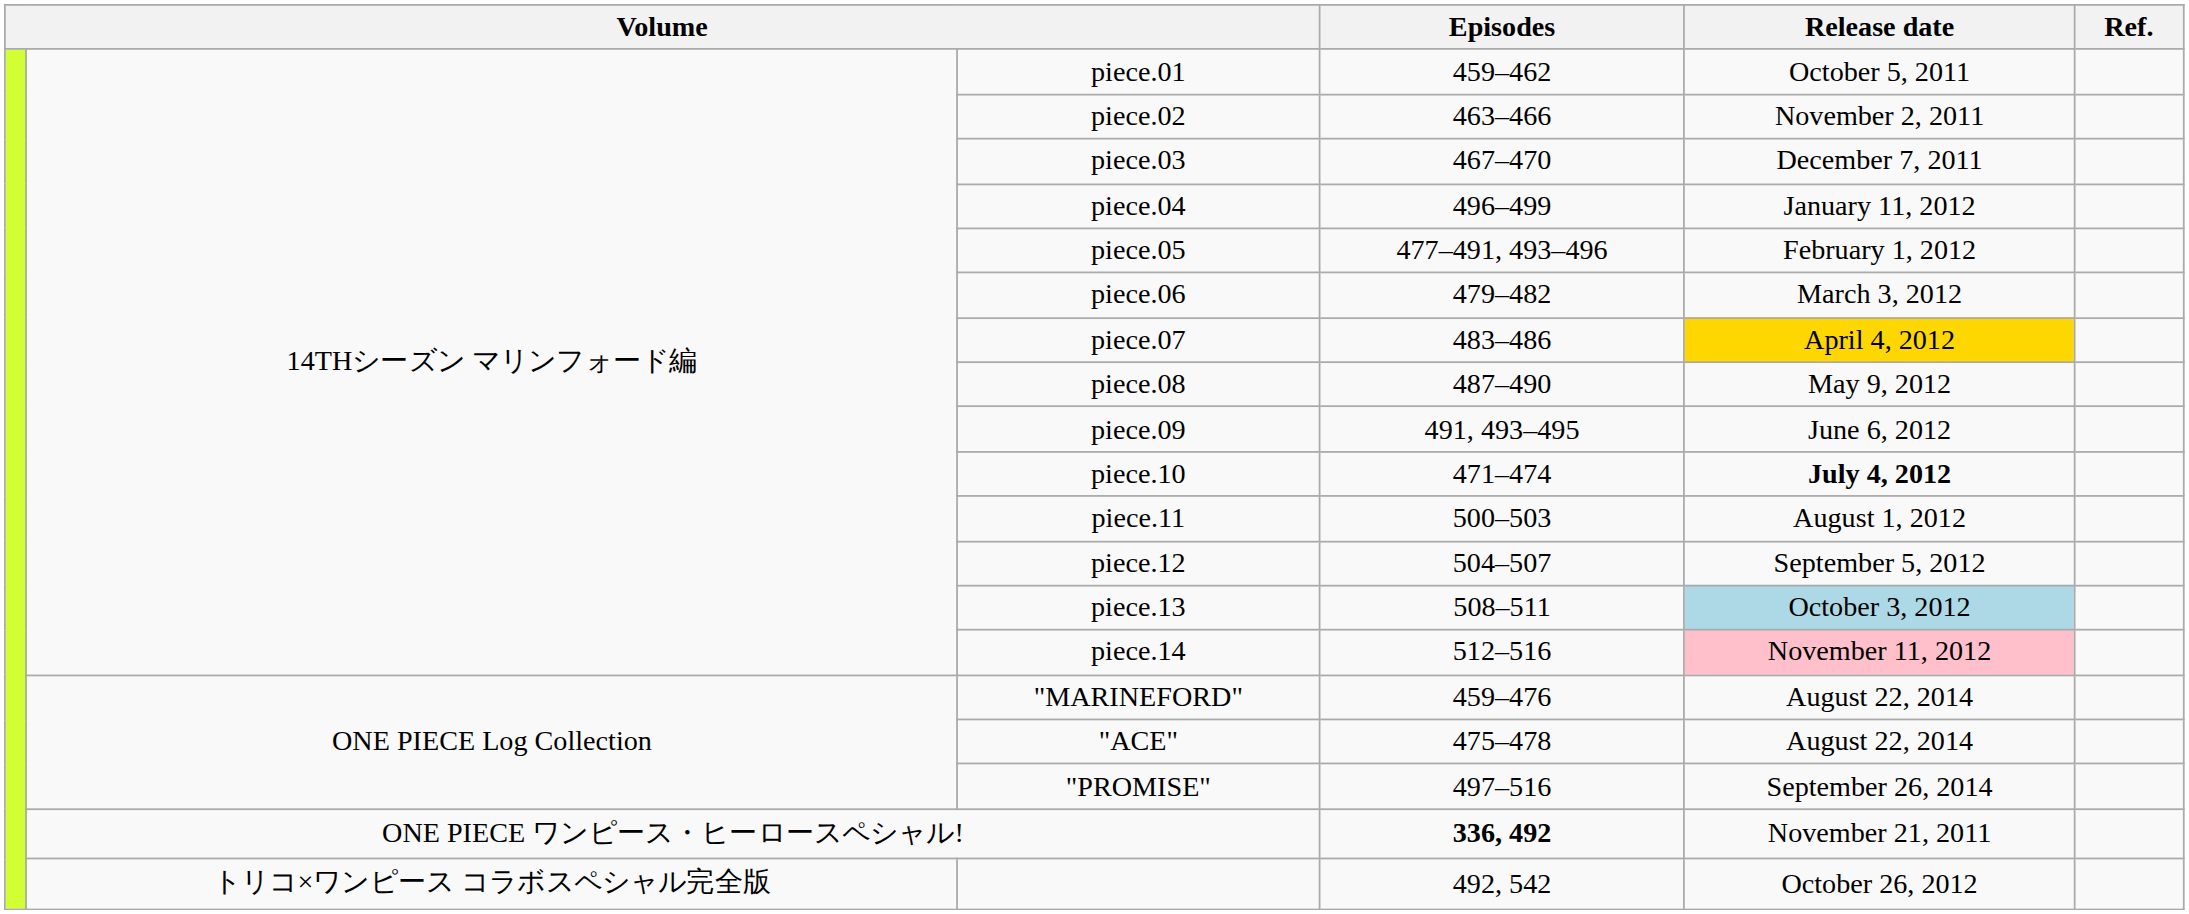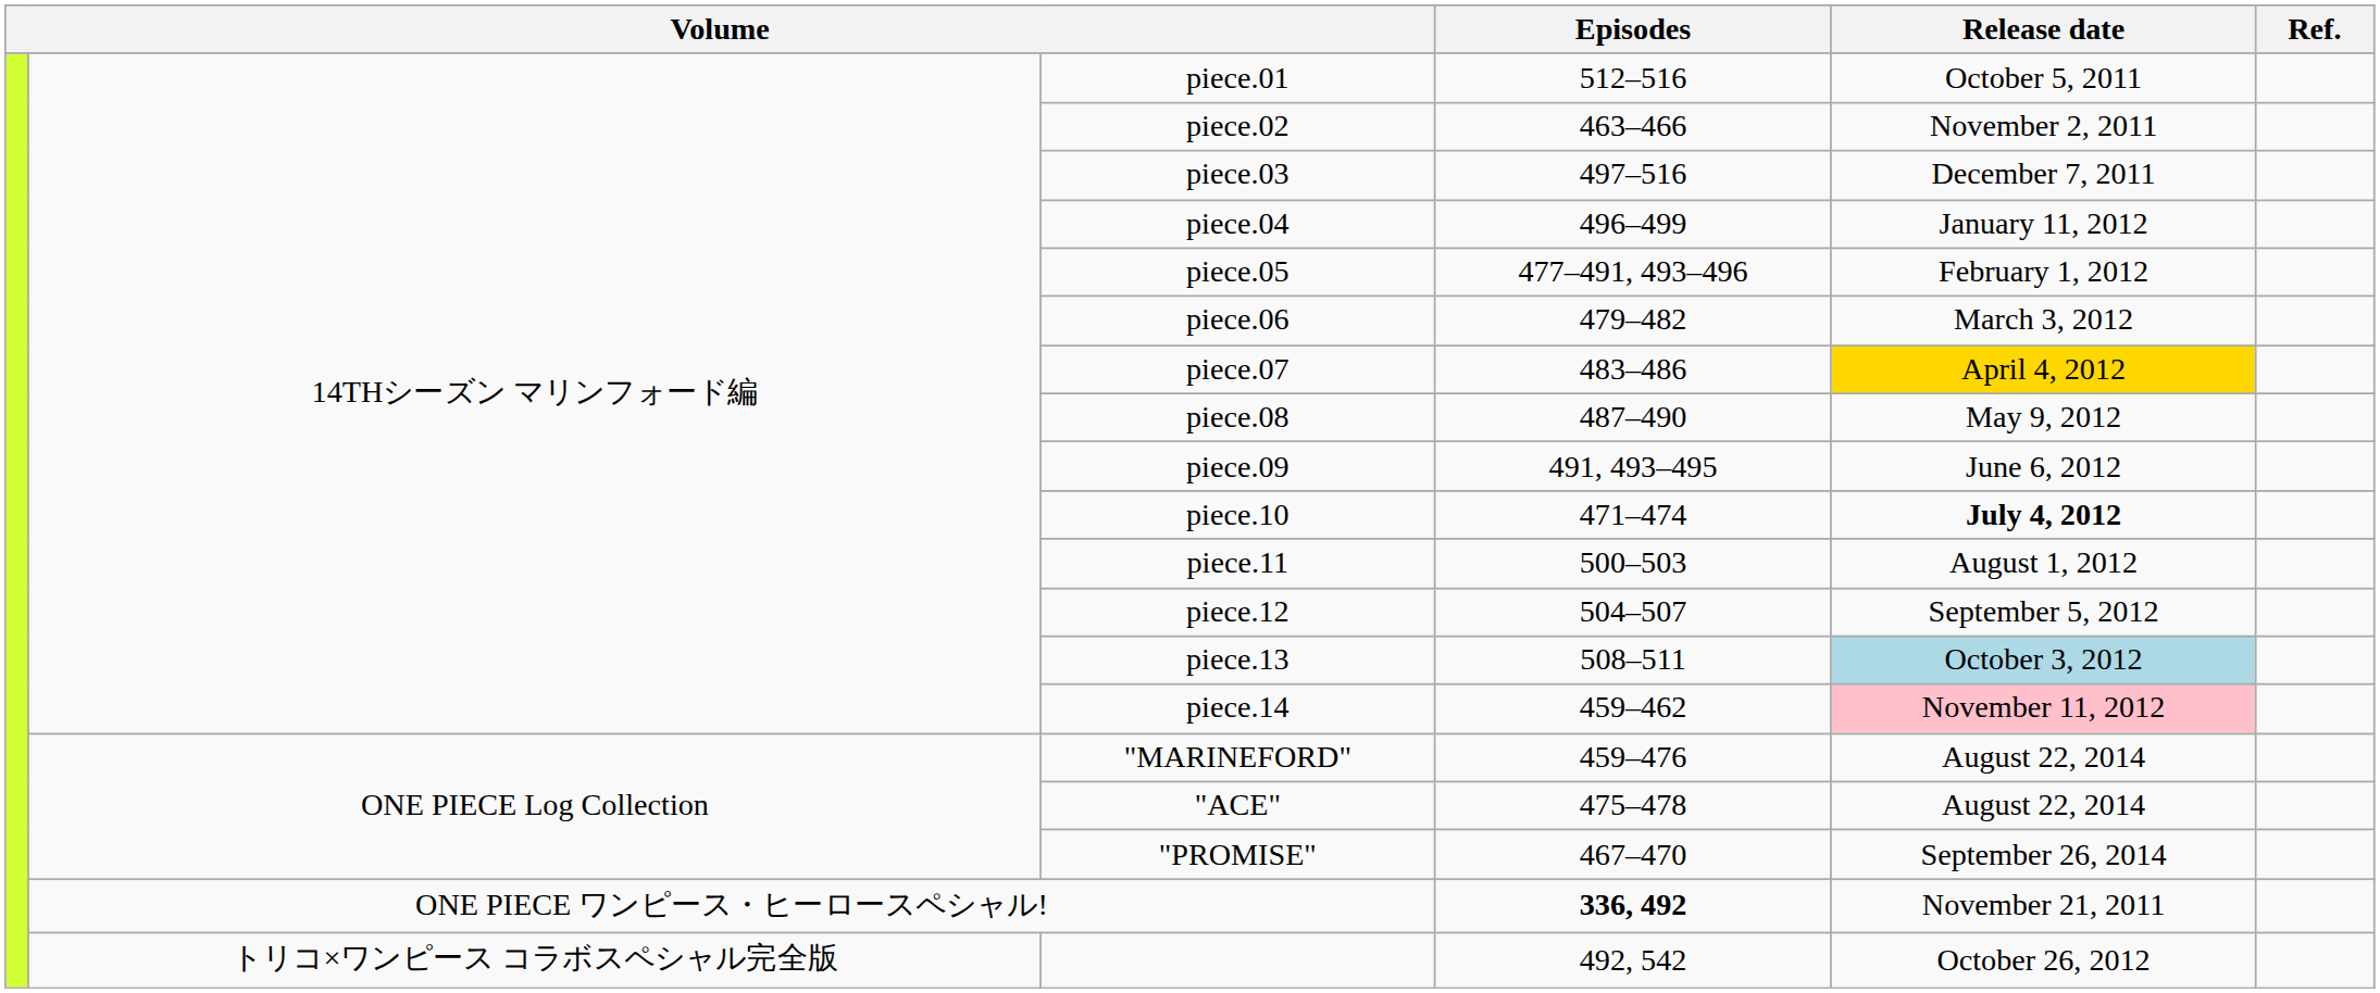piece.01 | Episodes: 459–462 -> 512–516
piece.03 | Episodes: 467–470 -> 497–516
piece.14 | Episodes: 512–516 -> 459–462
"PROMISE" | Episodes: 497–516 -> 467–470
